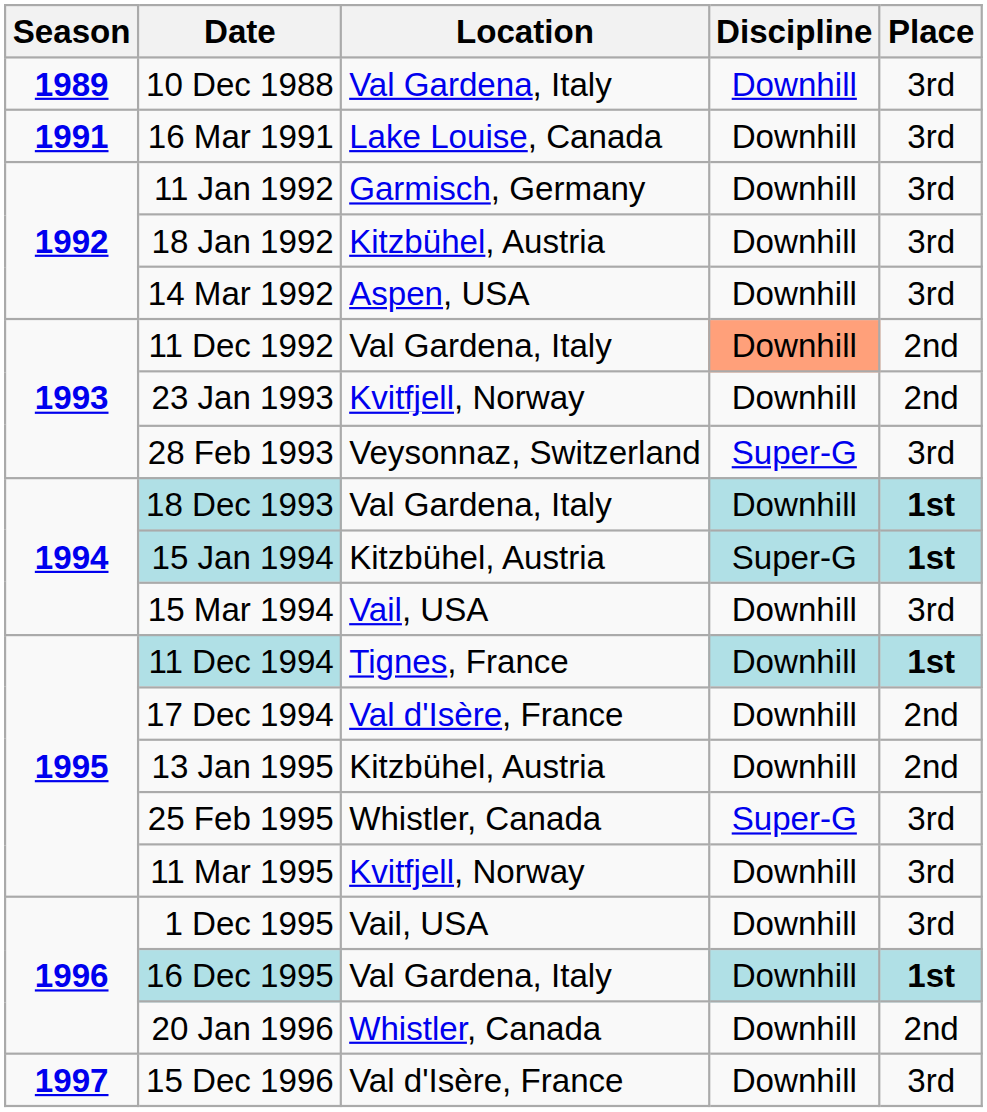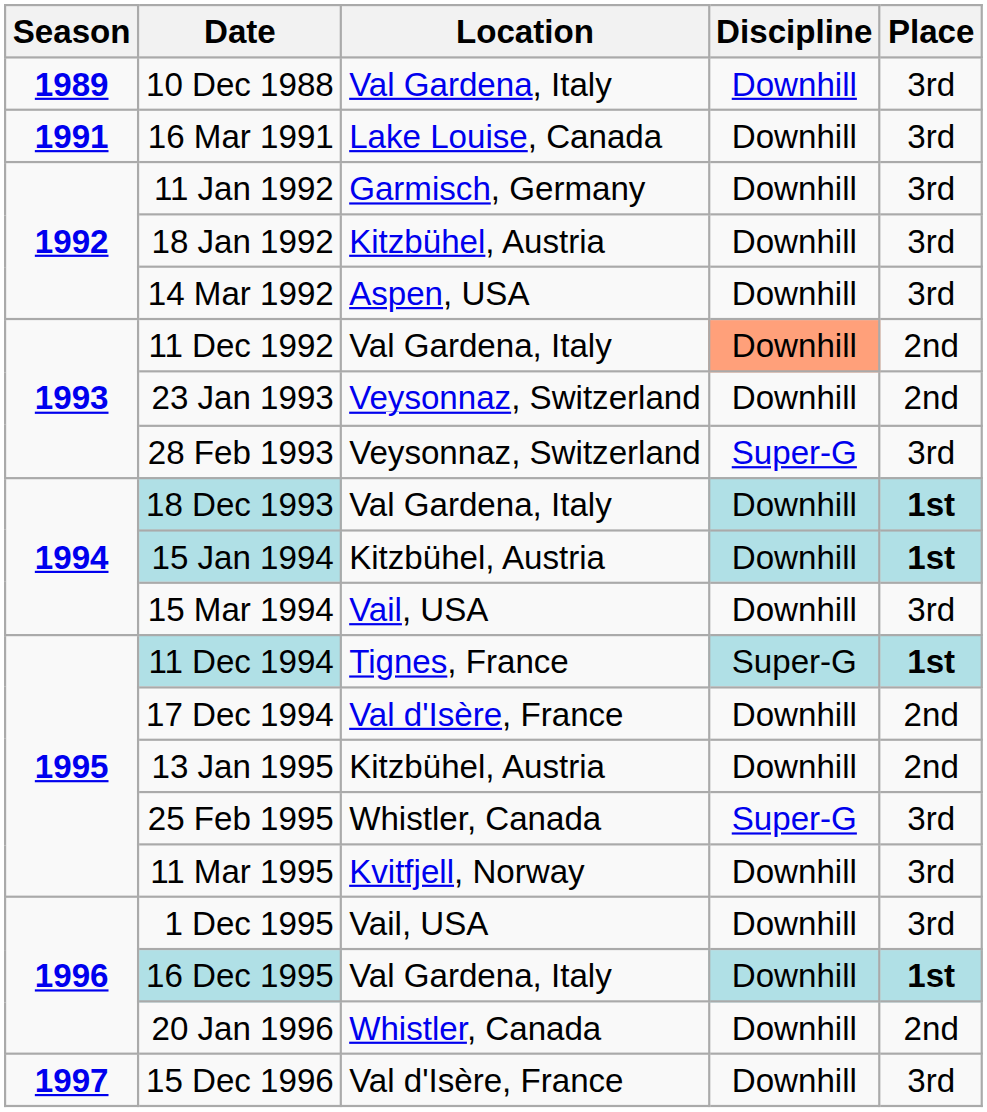23 Jan 1993 | Location: Kvitfjell, Norway -> Veysonnaz, Switzerland
15 Jan 1994 | Discipline: Super-G -> Downhill
11 Dec 1994 | Discipline: Downhill -> Super-G
